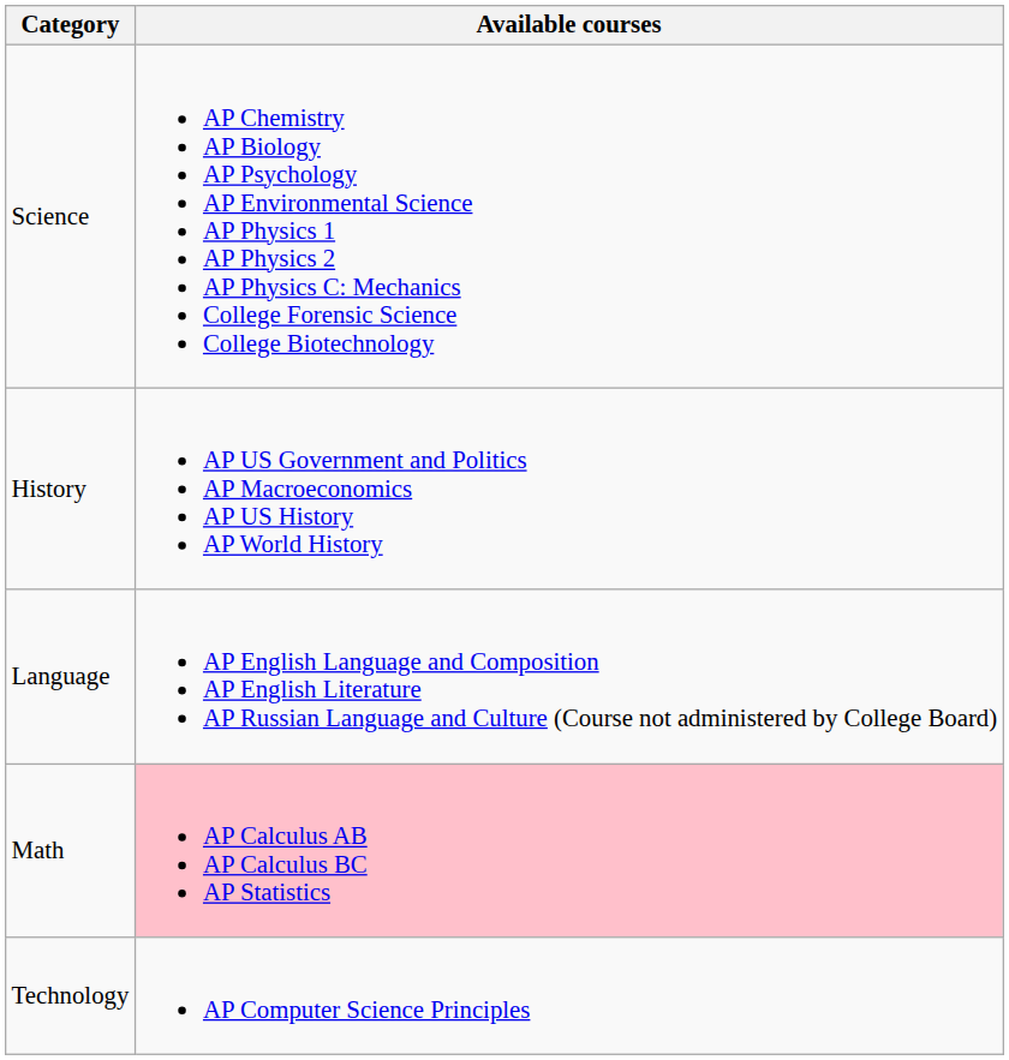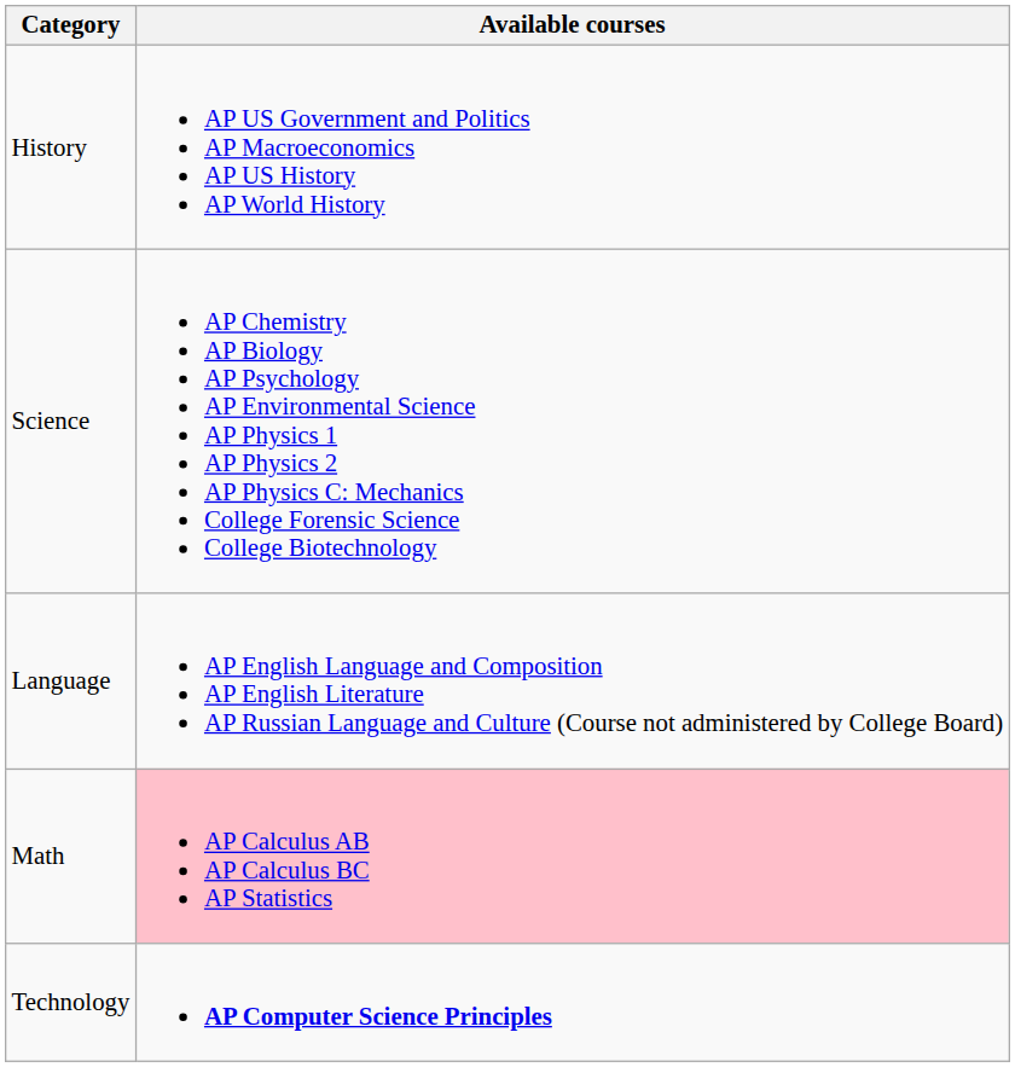rows swapped: Science <-> History
Technology | Available courses: normal -> bold
